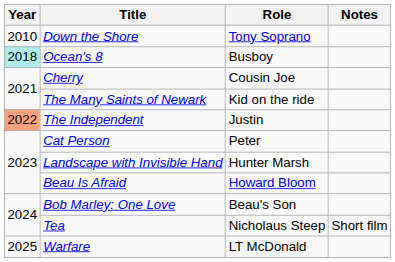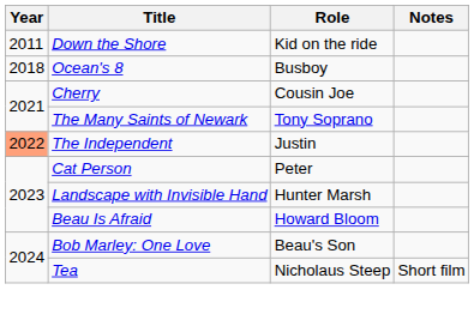Down the Shore | Year: 2010 -> 2011
Down the Shore | Role: Tony Soprano -> Kid on the ride
Ocean's 8 | Year: paleturquoise background -> no background
The Many Saints of Newark | Role: Kid on the ride -> Tony Soprano
- row: 2025 | Warfare | LT McDonald
